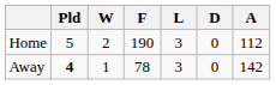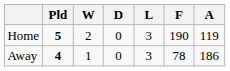columns swapped: D <-> F
Home | Pld: normal -> bold
Home | A: 112 -> 119
Away | A: 142 -> 186
